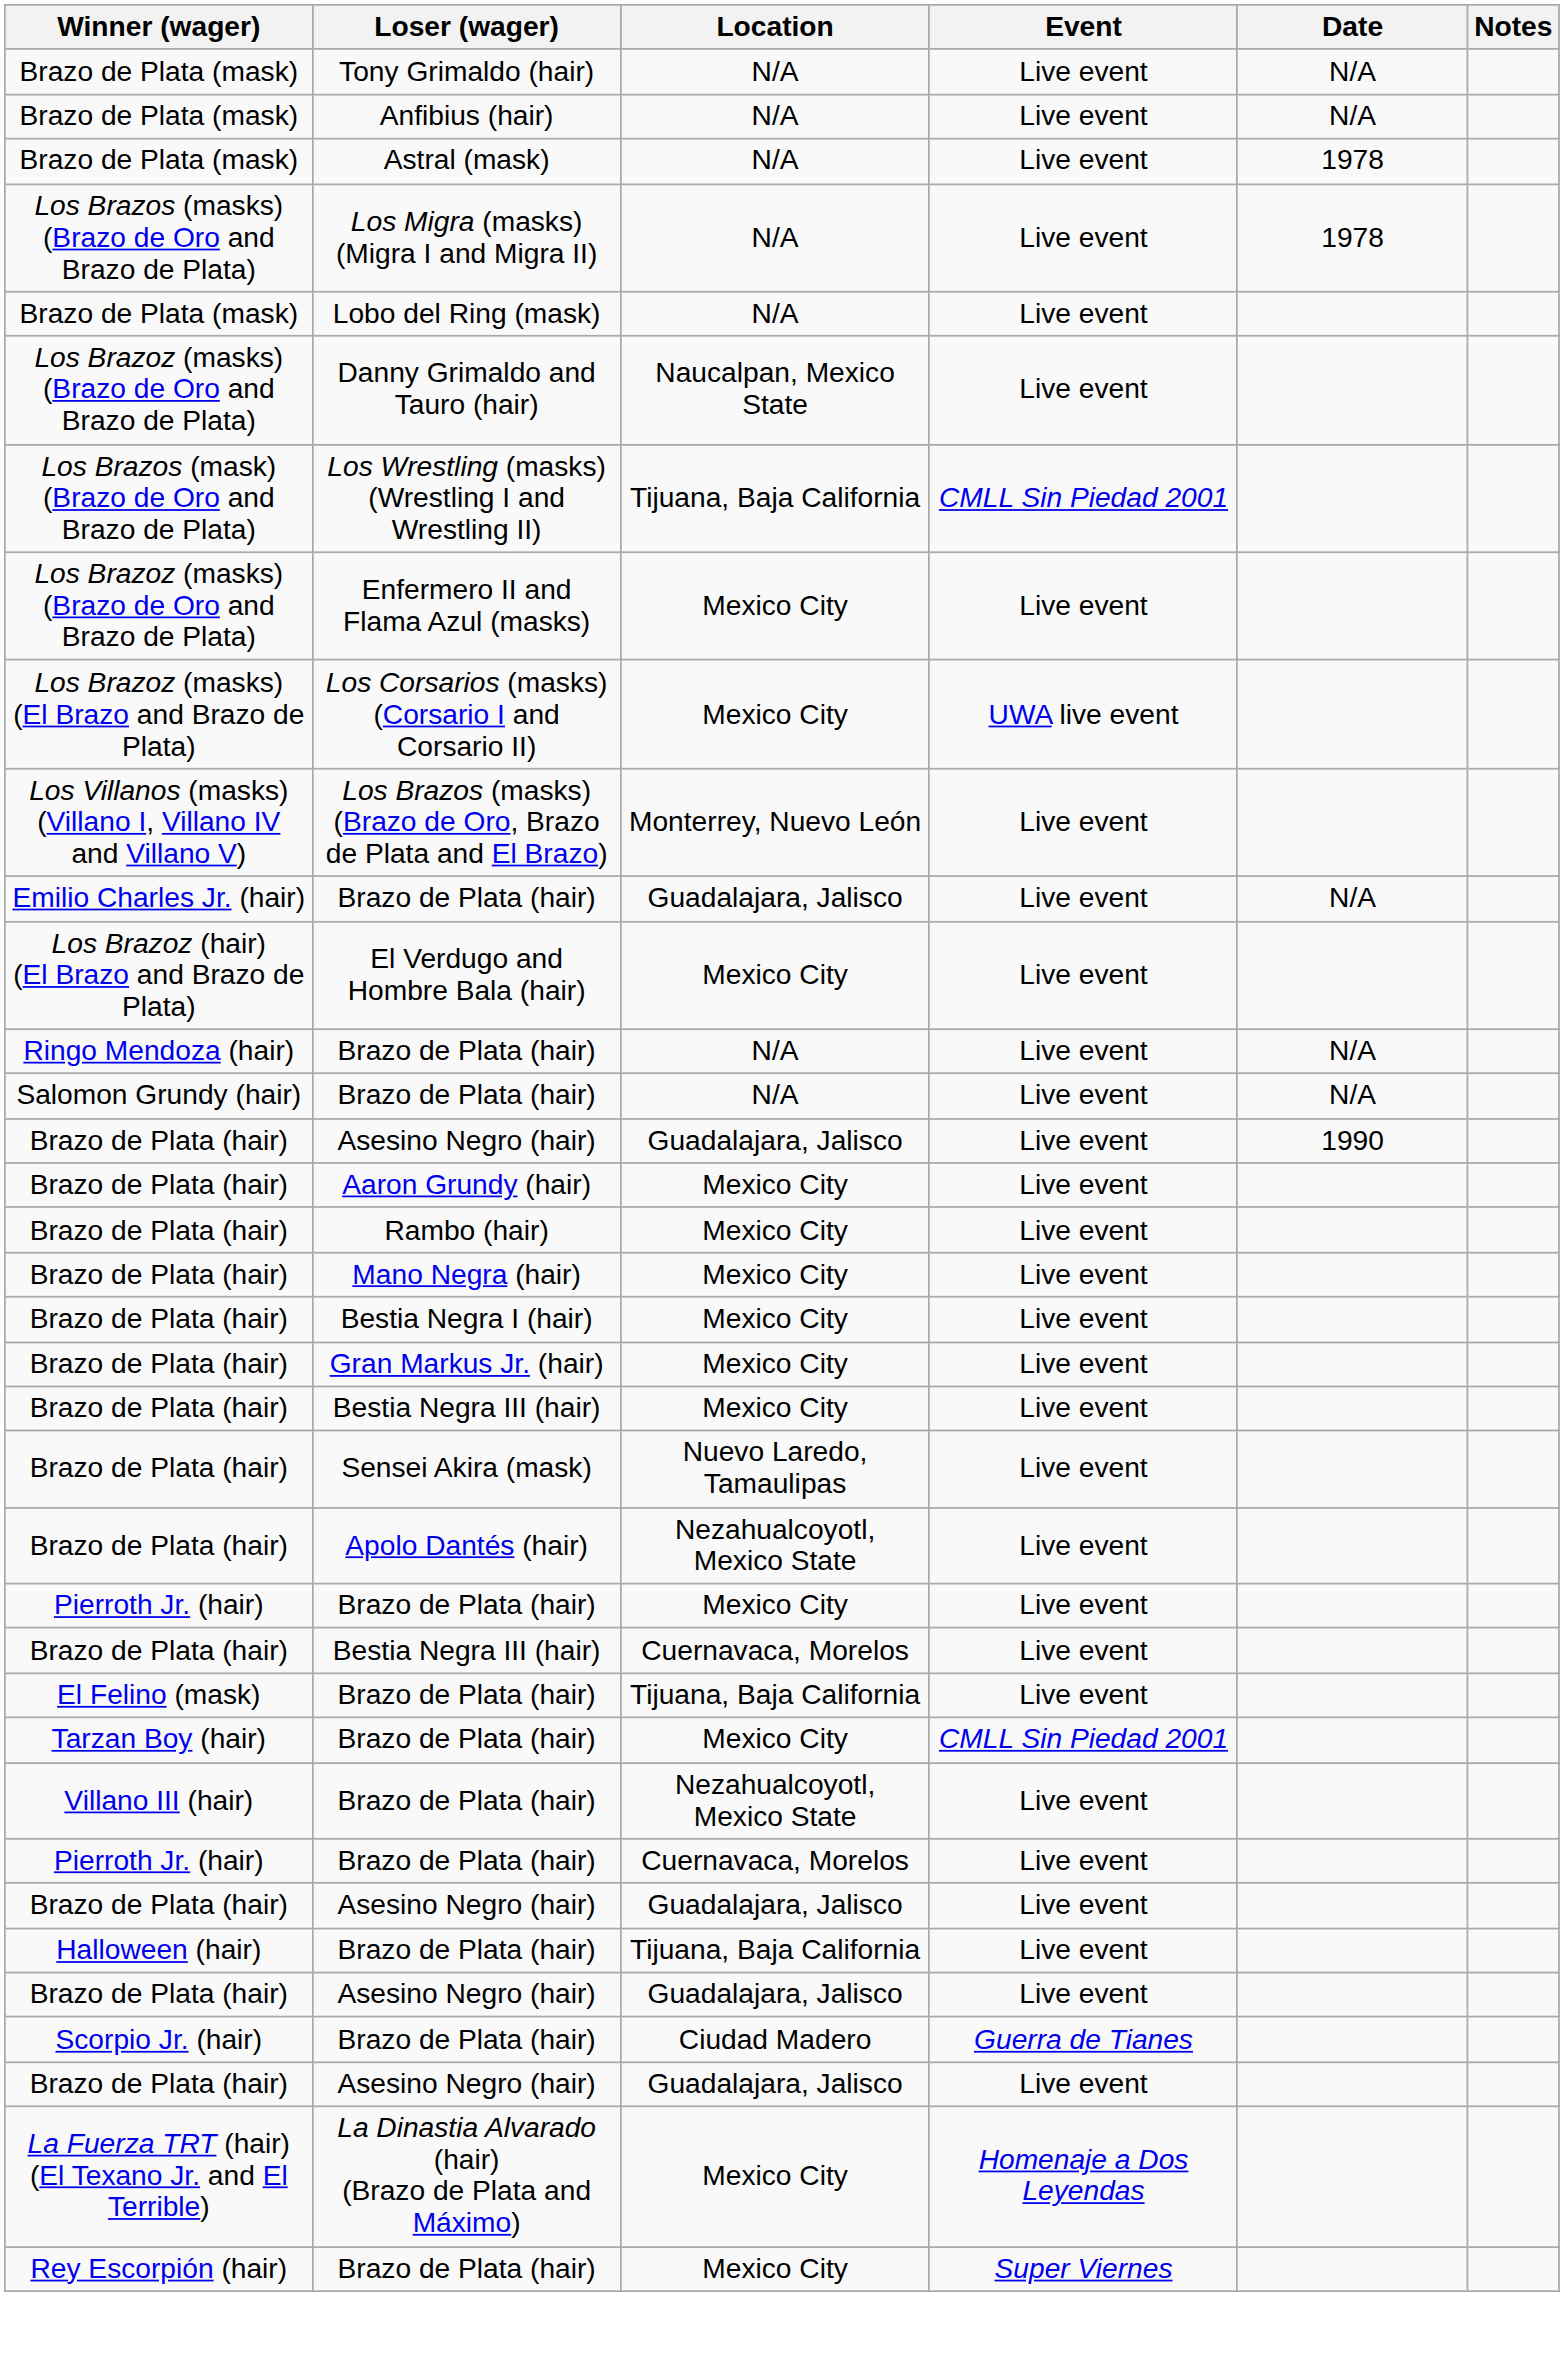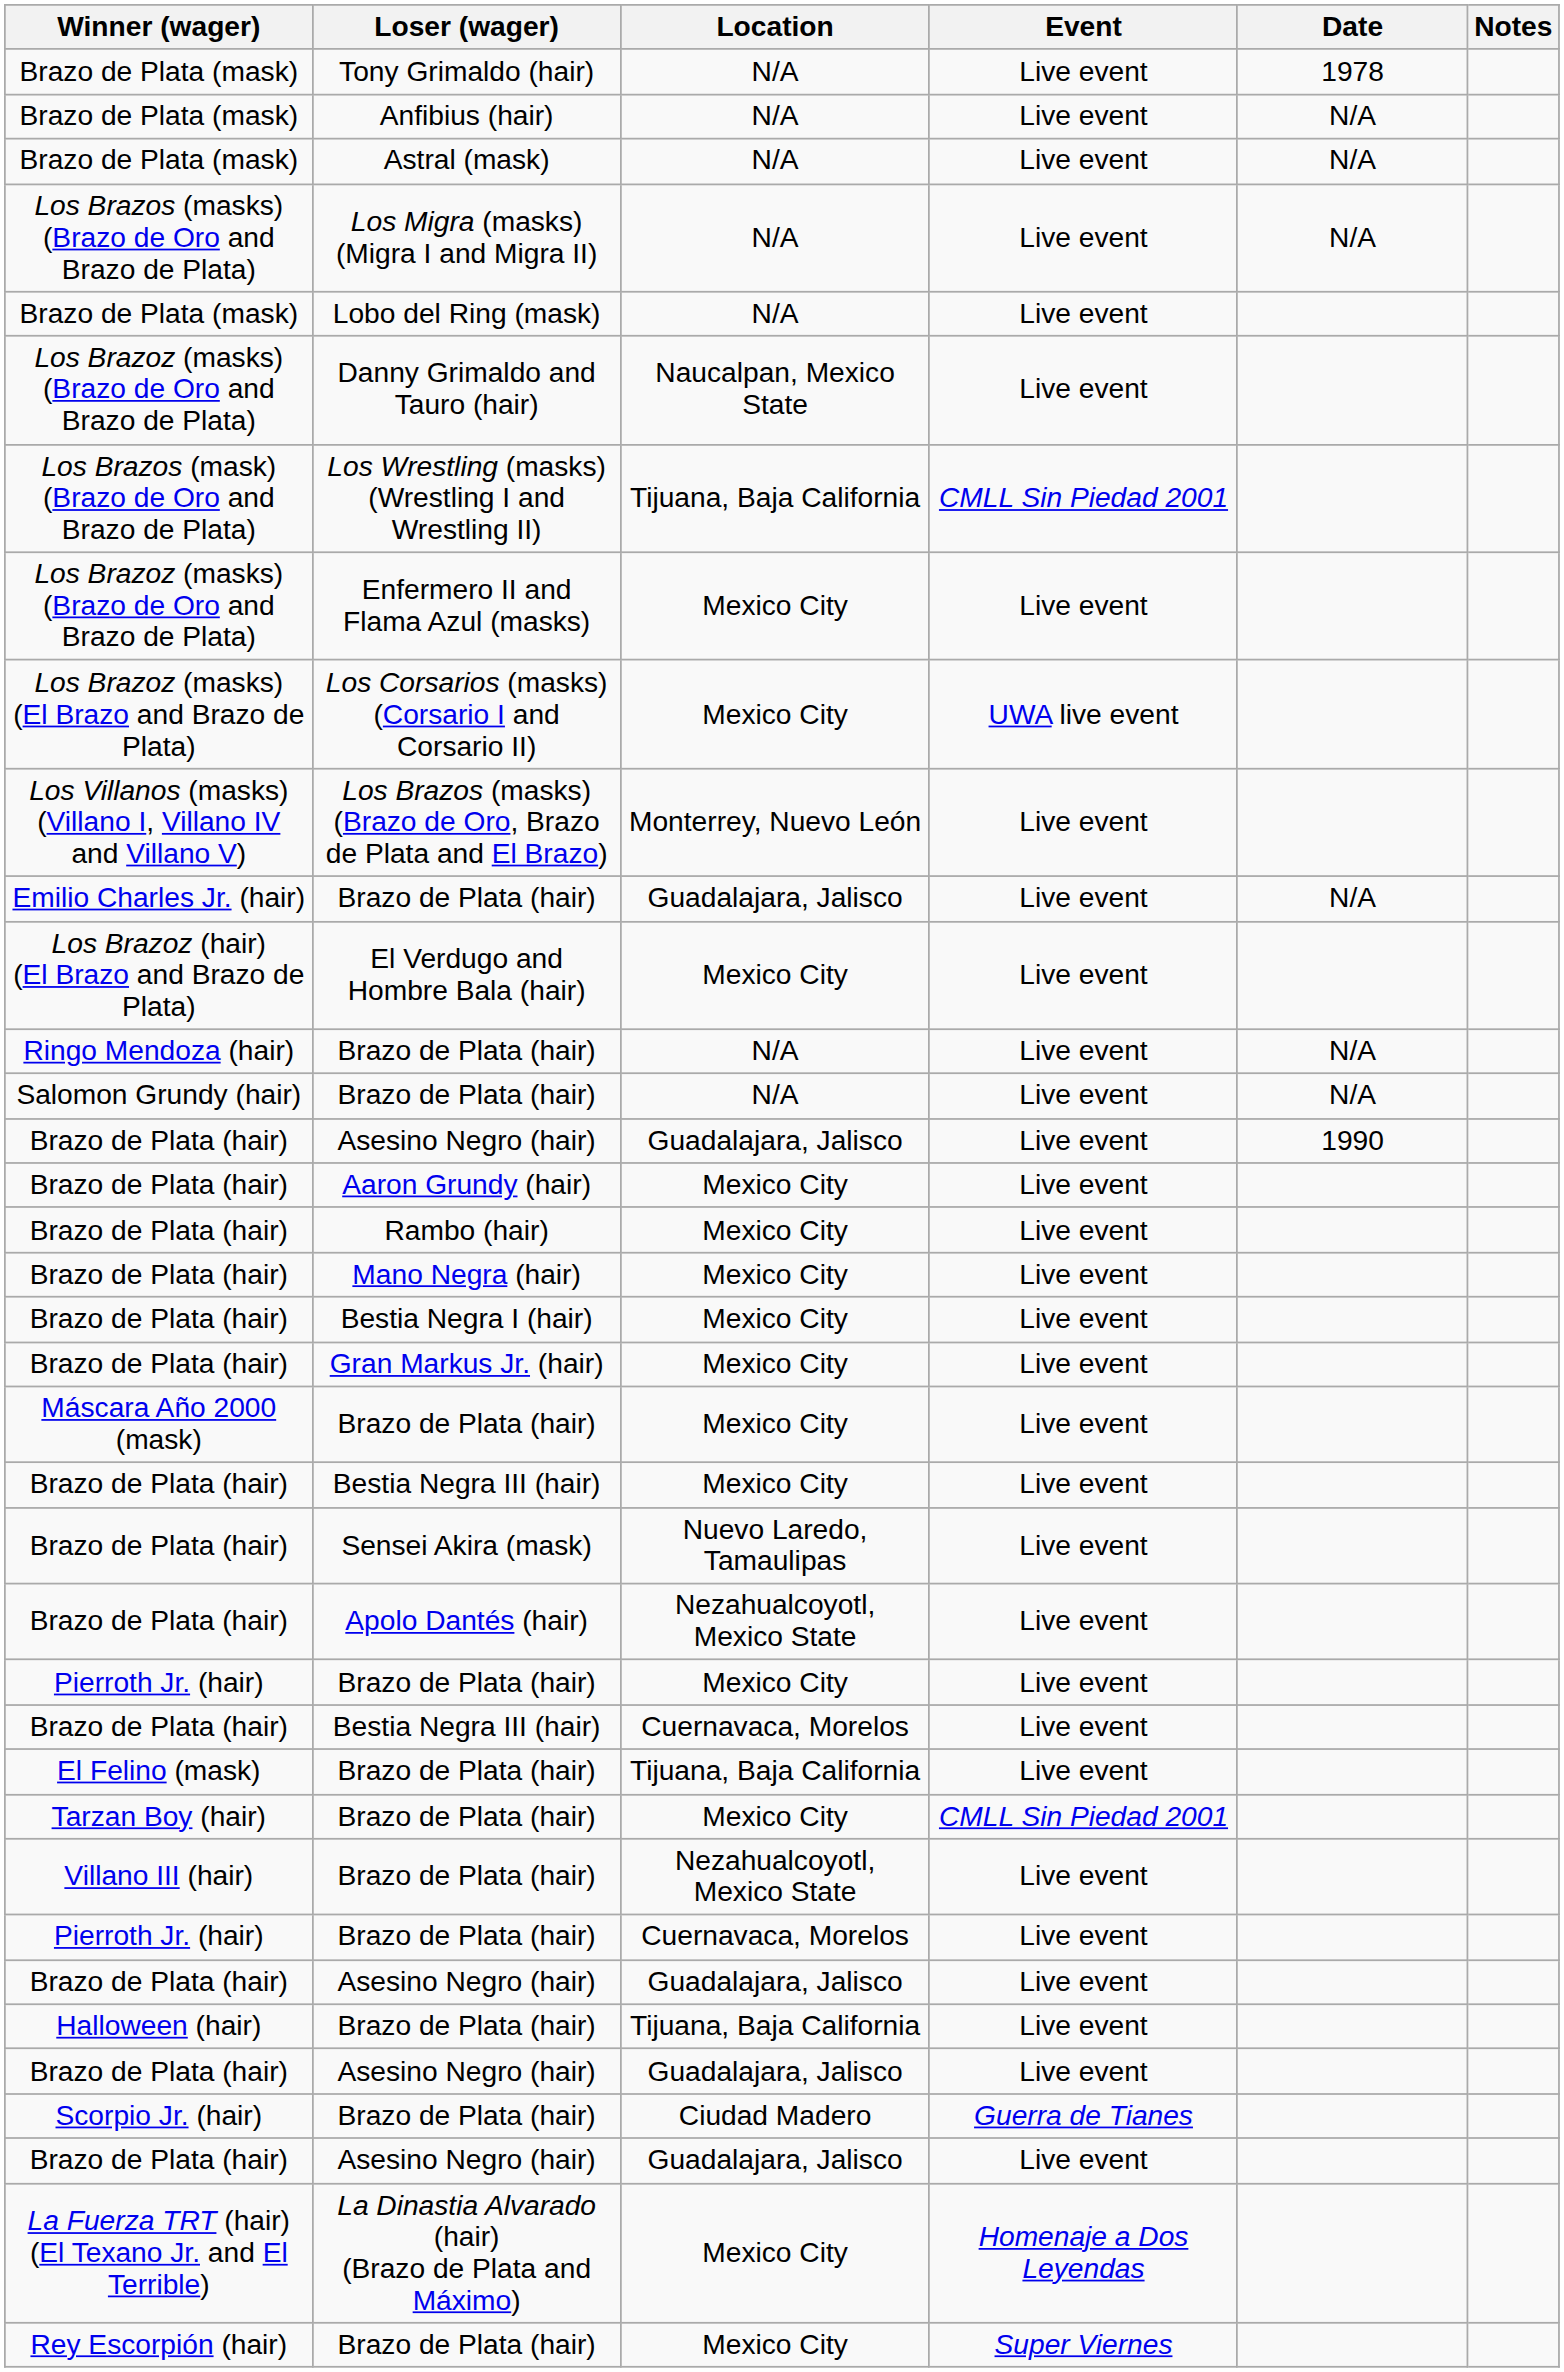Tony Grimaldo (hair) | Date: N/A -> 1978
Astral (mask) | Date: 1978 -> N/A
Los Migra (masks) (Migra I and Migra II) | Date: 1978 -> N/A
+ row: Máscara Año 2000 (mask) | Brazo de Plata (hair) | Mexico City | Live event
